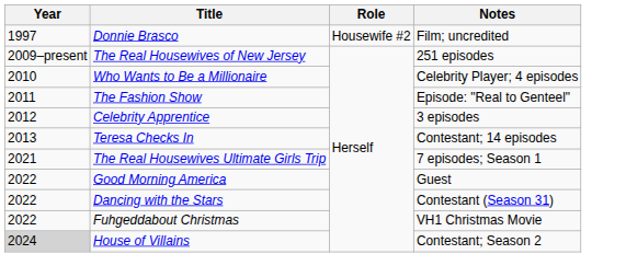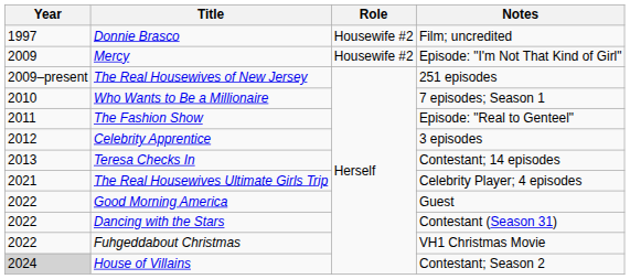+ row: 2009 | Mercy | Housewife #2 | Episode: "I'm Not That Kind of Girl"
Who Wants to Be a Millionaire | Notes: Celebrity Player; 4 episodes -> 7 episodes; Season 1
The Real Housewives Ultimate Girls Trip | Notes: 7 episodes; Season 1 -> Celebrity Player; 4 episodes
